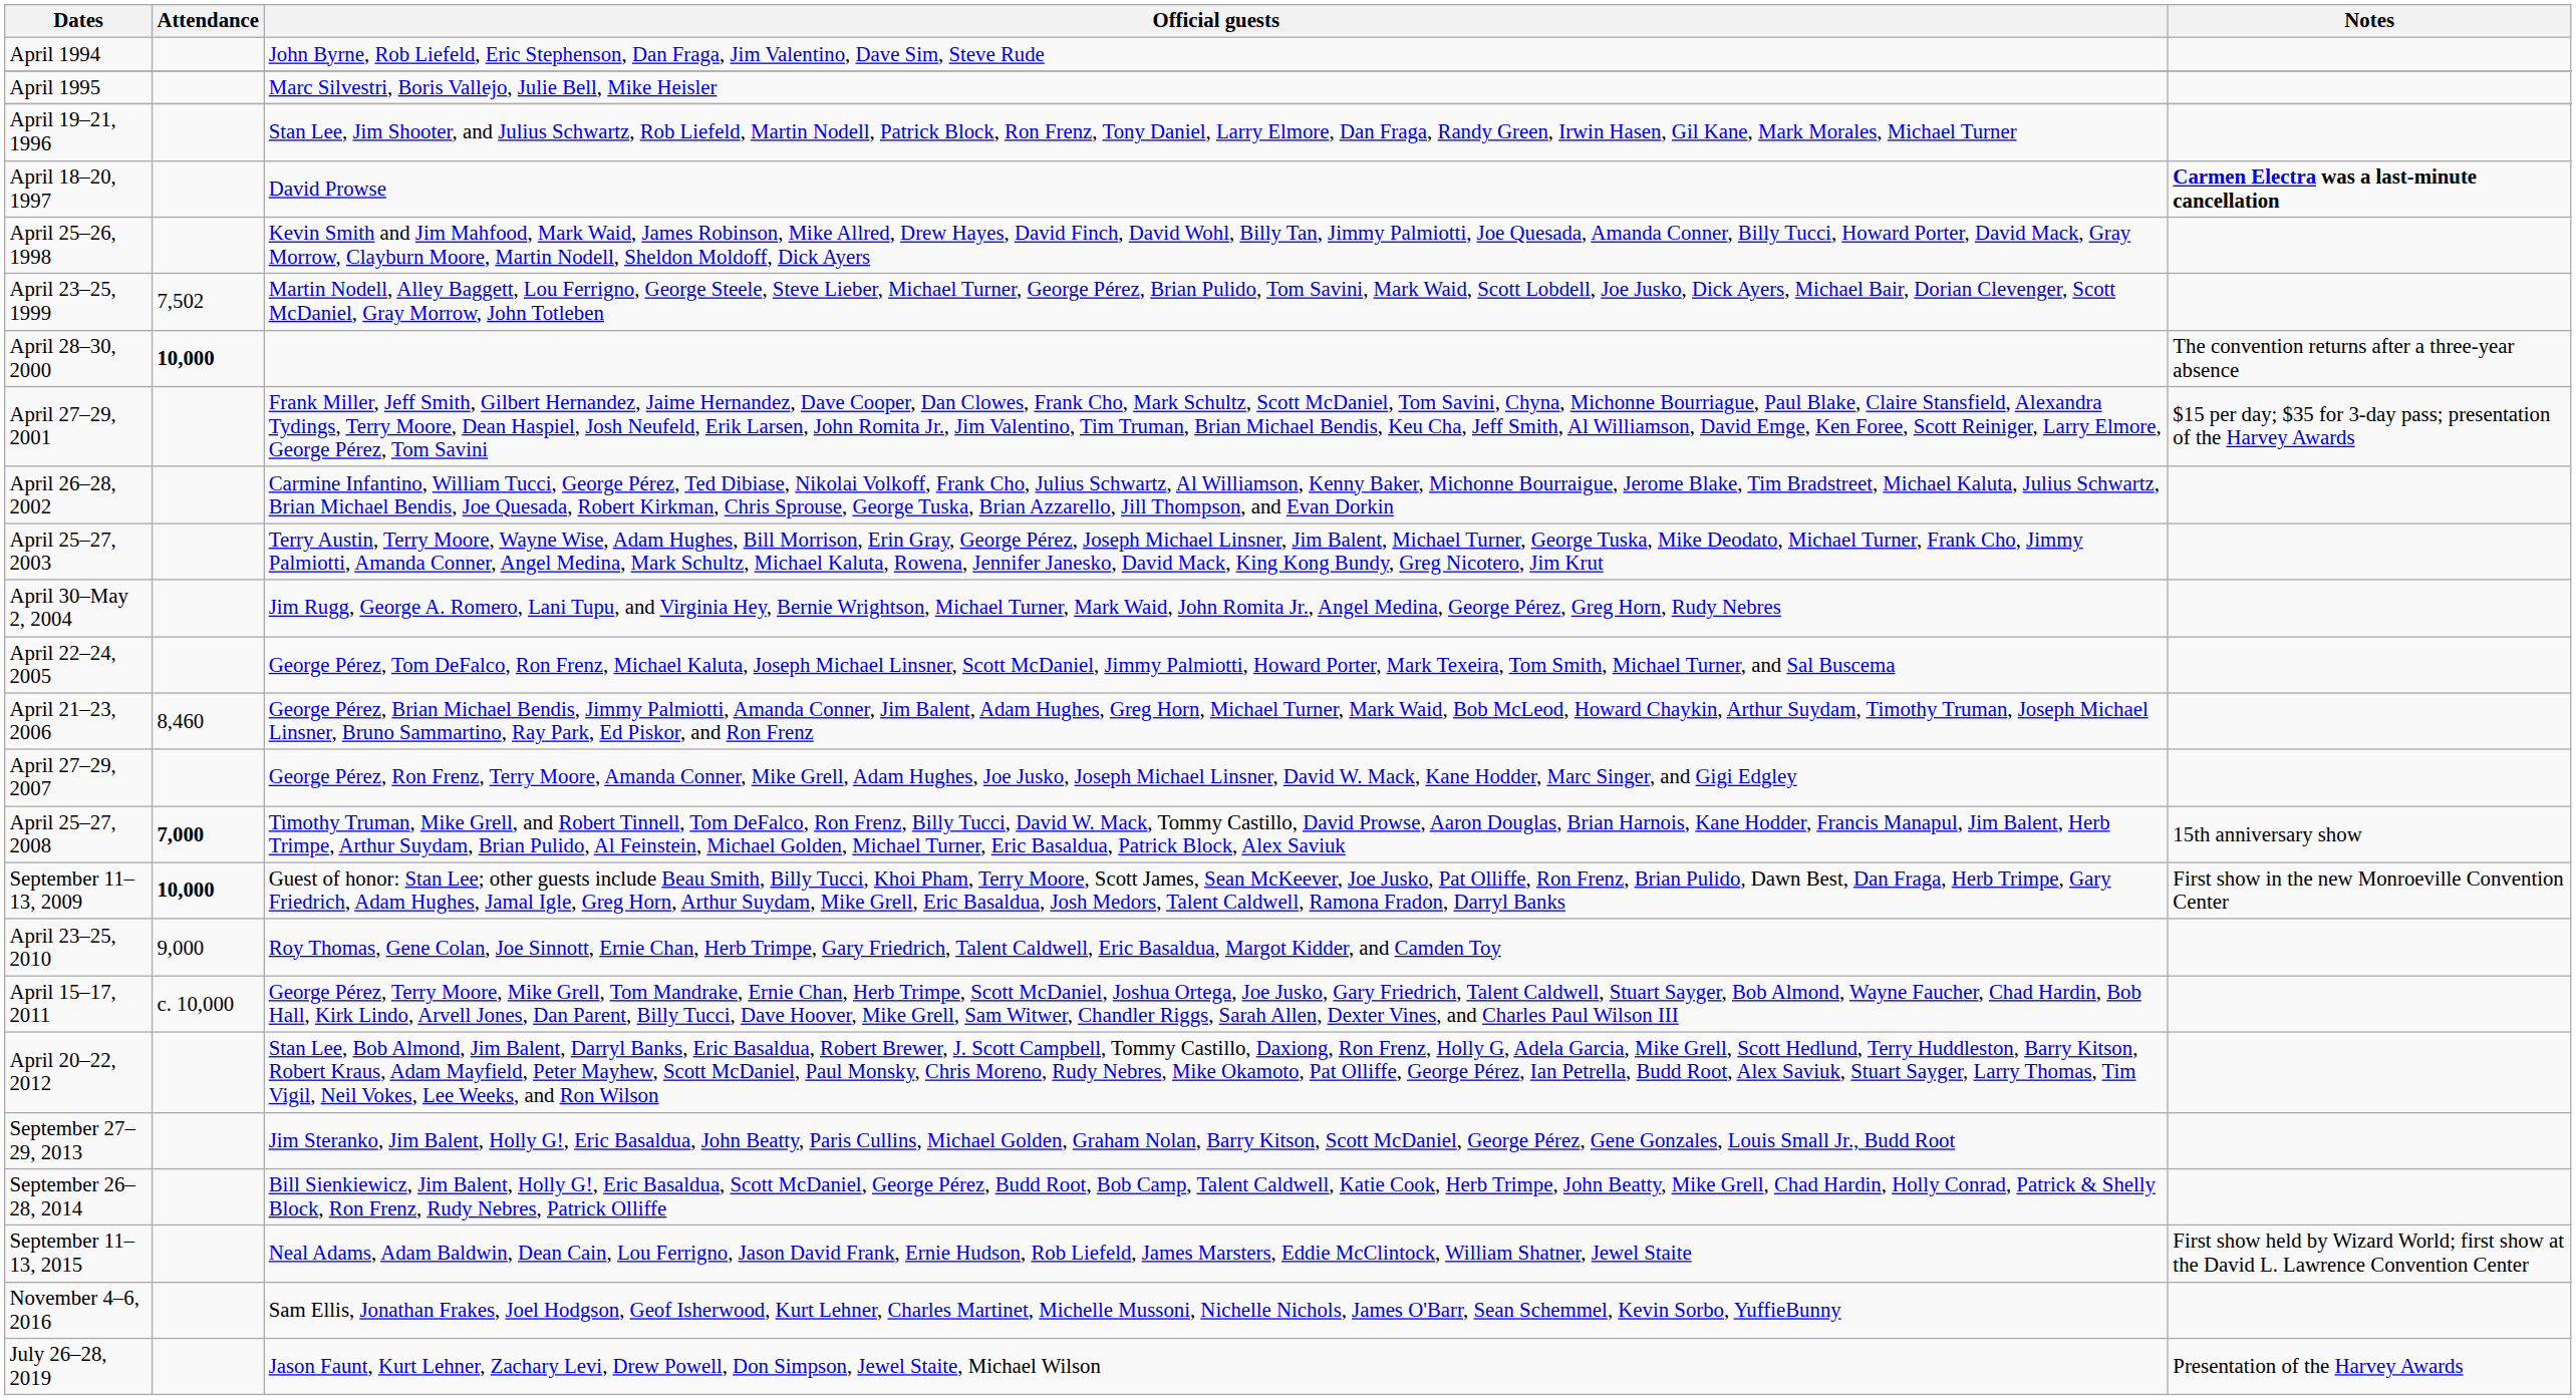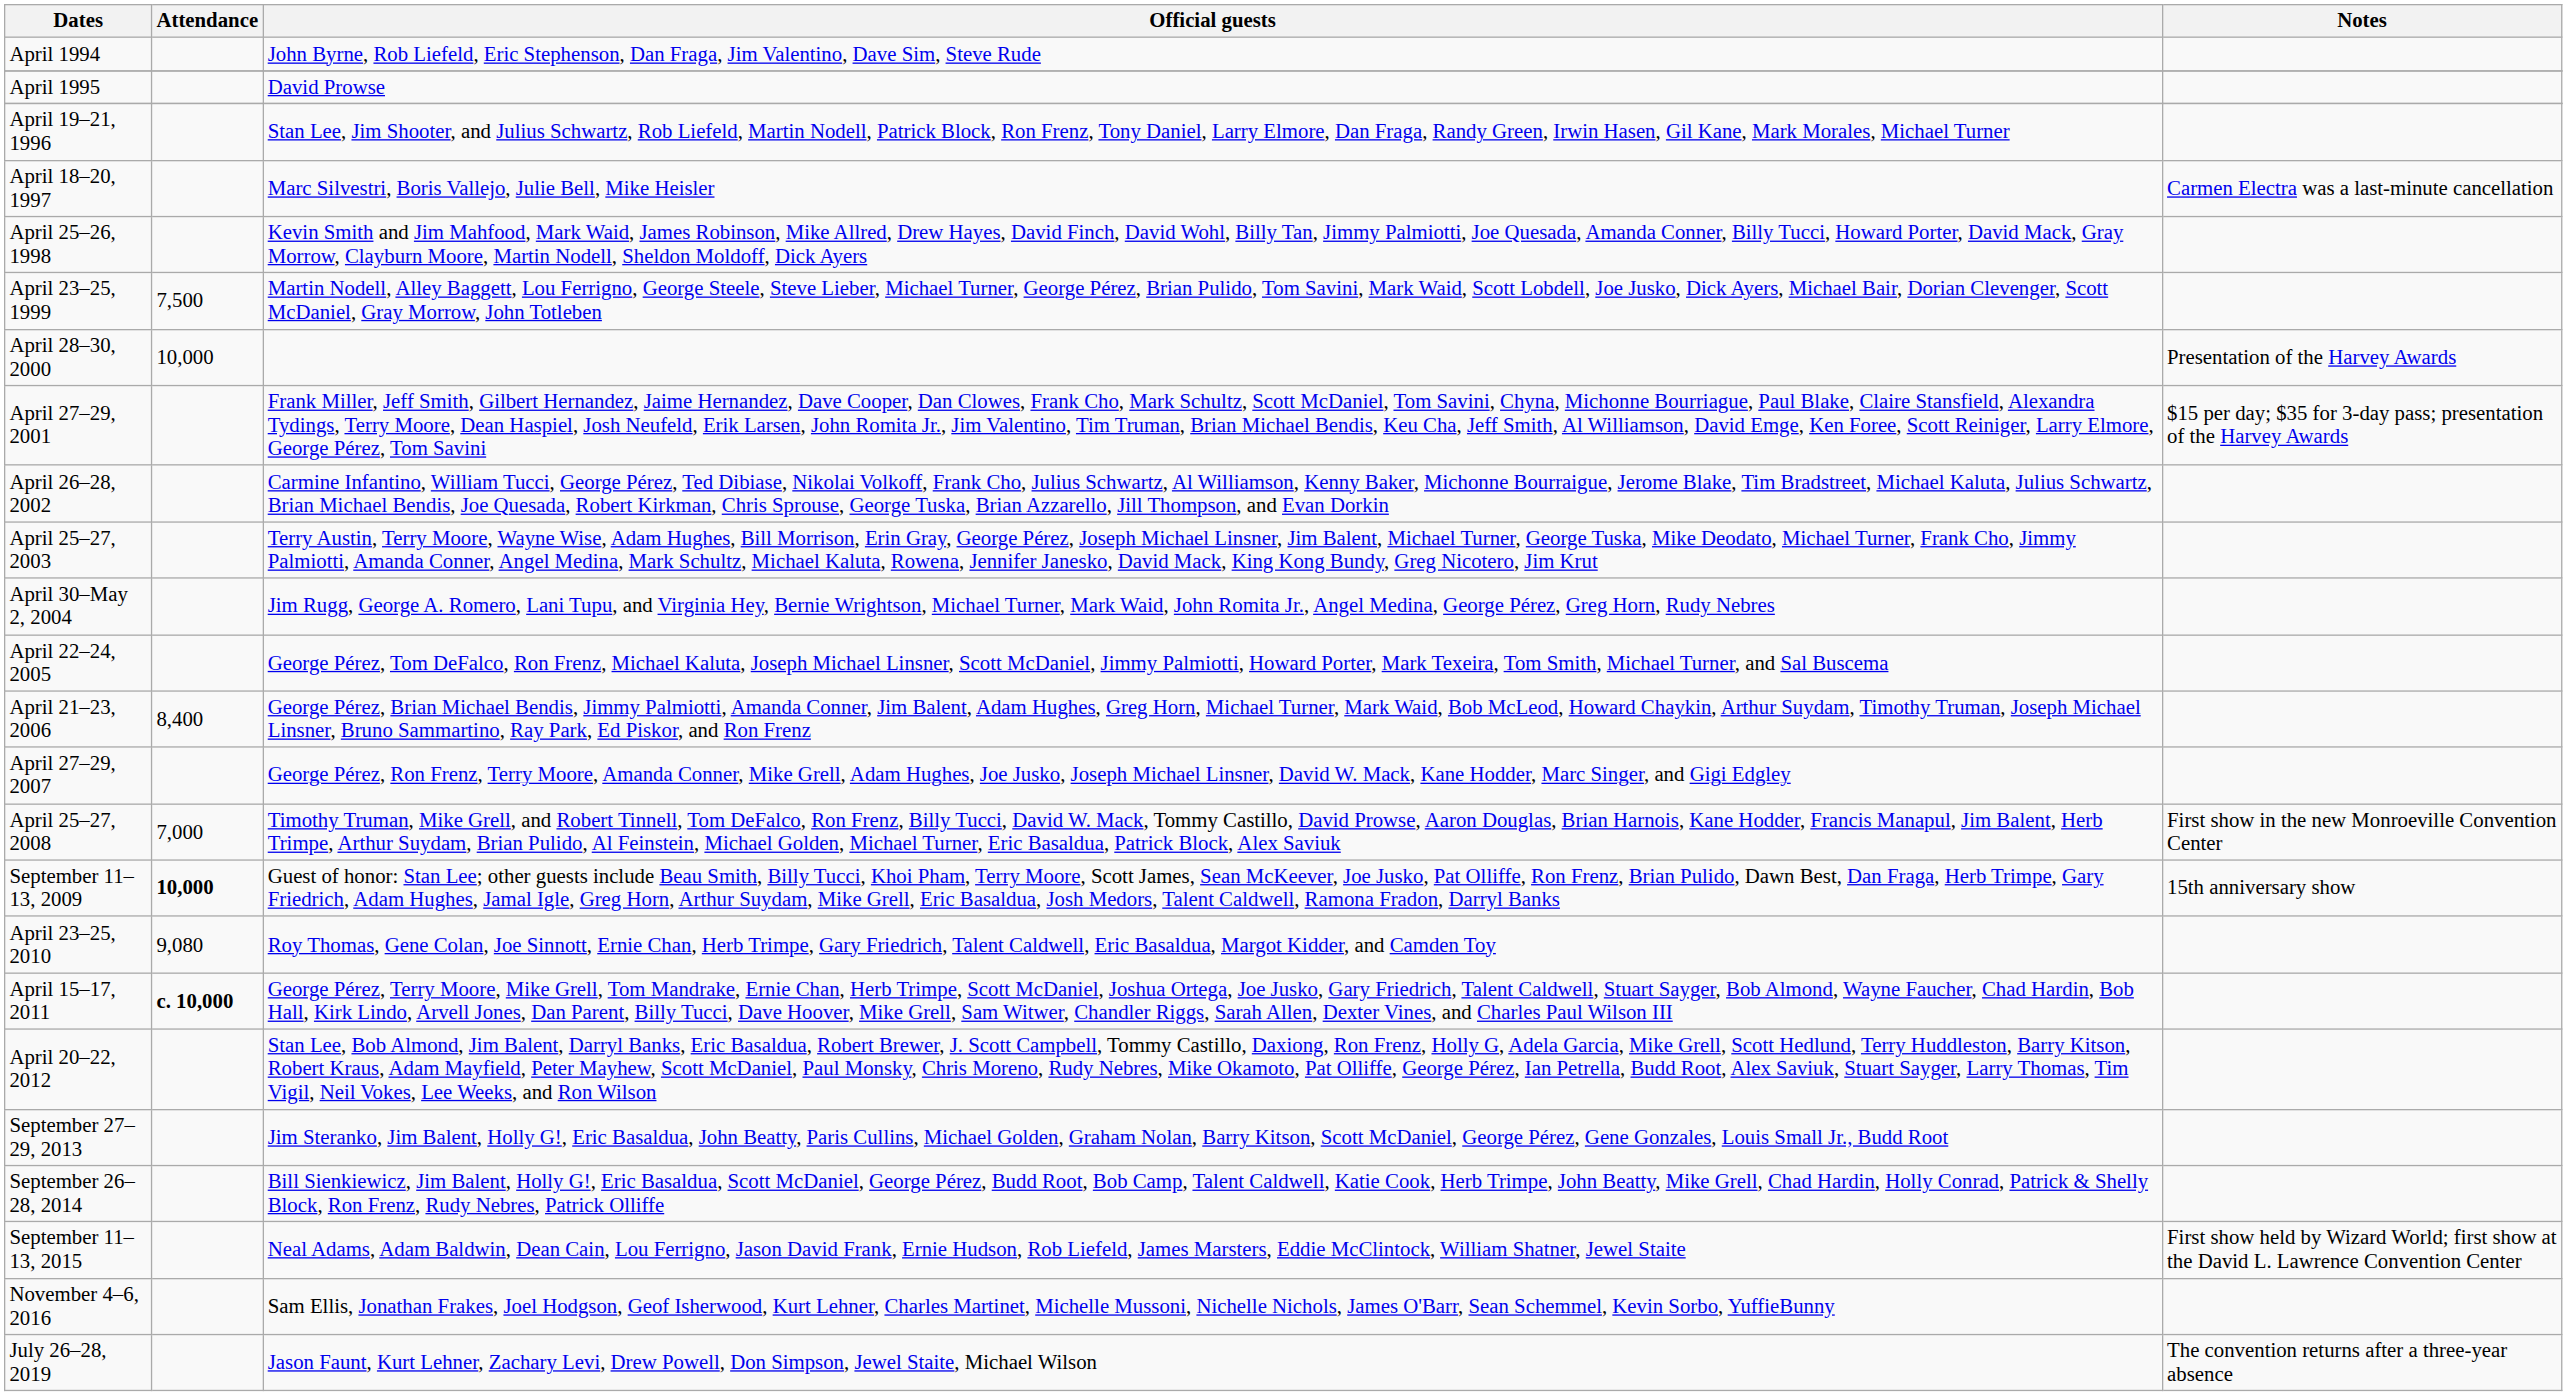April 1995 | Official guests: Marc Silvestri, Boris Vallejo, Julie Bell, Mike Heisler -> David Prowse
April 18–20, 1997 | Official guests: David Prowse -> Marc Silvestri, Boris Vallejo, Julie Bell, Mike Heisler
April 18–20, 1997 | Notes: bold -> normal
April 23–25, 1999 | Attendance: 7,502 -> 7,500
April 28–30, 2000 | Attendance: bold -> normal
April 28–30, 2000 | Notes: The convention returns after a three-year absence -> Presentation of the Harvey Awards
April 21–23, 2006 | Attendance: 8,460 -> 8,400
April 25–27, 2008 | Attendance: bold -> normal
April 25–27, 2008 | Notes: 15th anniversary show -> First show in the new Monroeville Convention Center
September 11–13, 2009 | Notes: First show in the new Monroeville Convention Center -> 15th anniversary show
April 23–25, 2010 | Attendance: 9,000 -> 9,080
April 15–17, 2011 | Attendance: normal -> bold
July 26–28, 2019 | Notes: Presentation of the Harvey Awards -> The convention returns after a three-year absence
